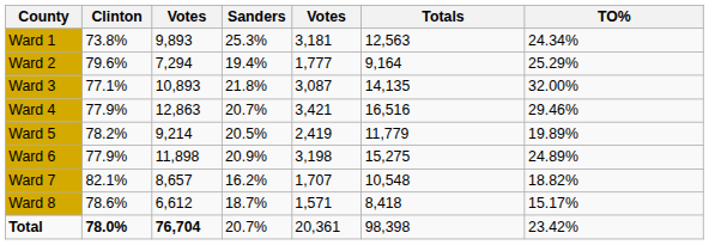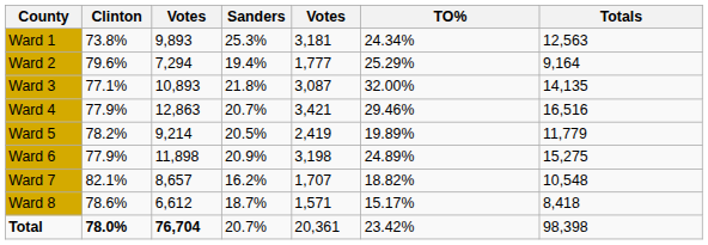columns swapped: Totals <-> TO%
